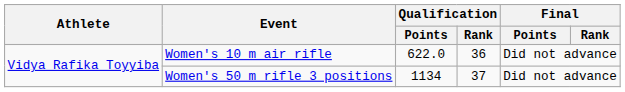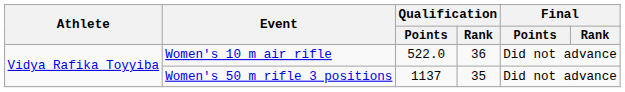Women's 10 m air rifle | Qualification / Points: 622.0 -> 522.0
Women's 50 m rifle 3 positions | Qualification / Points: 1134 -> 1137
Women's 50 m rifle 3 positions | Qualification / Rank: 37 -> 35
